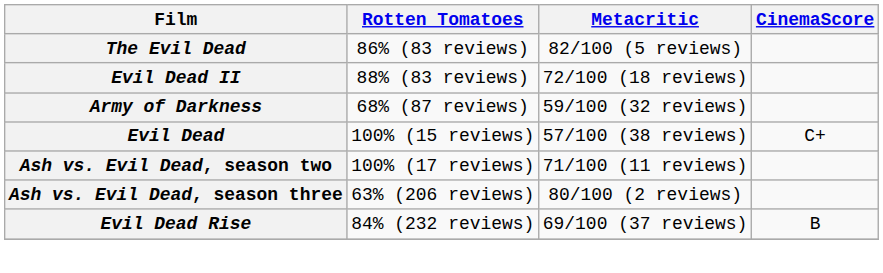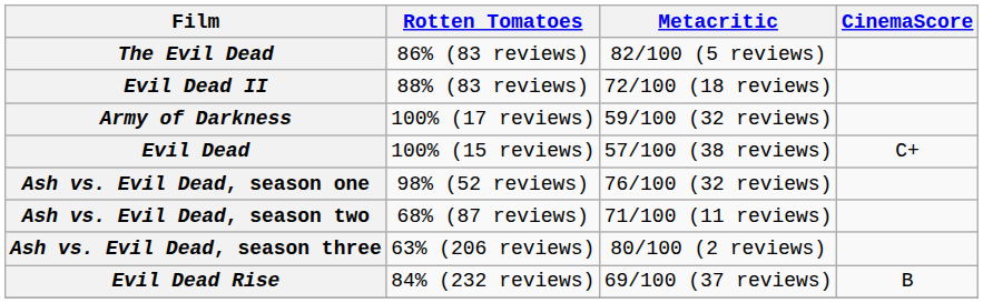Army of Darkness | Rotten Tomatoes: 68% (87 reviews) -> 100% (17 reviews)
+ row: Ash vs. Evil Dead, season one | 98% (52 reviews) | 76/100 (32 reviews)
Ash vs. Evil Dead, season two | Rotten Tomatoes: 100% (17 reviews) -> 68% (87 reviews)
